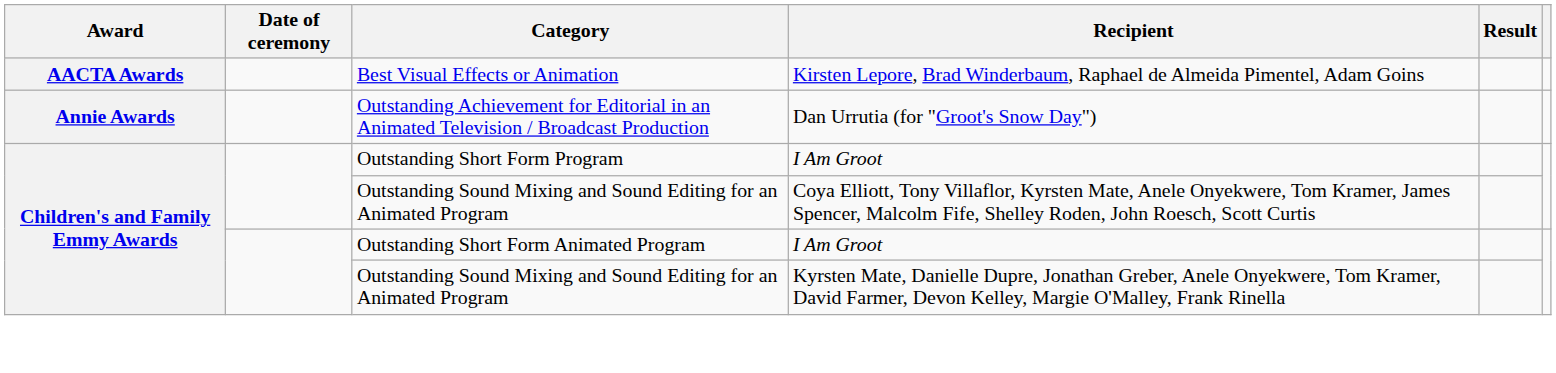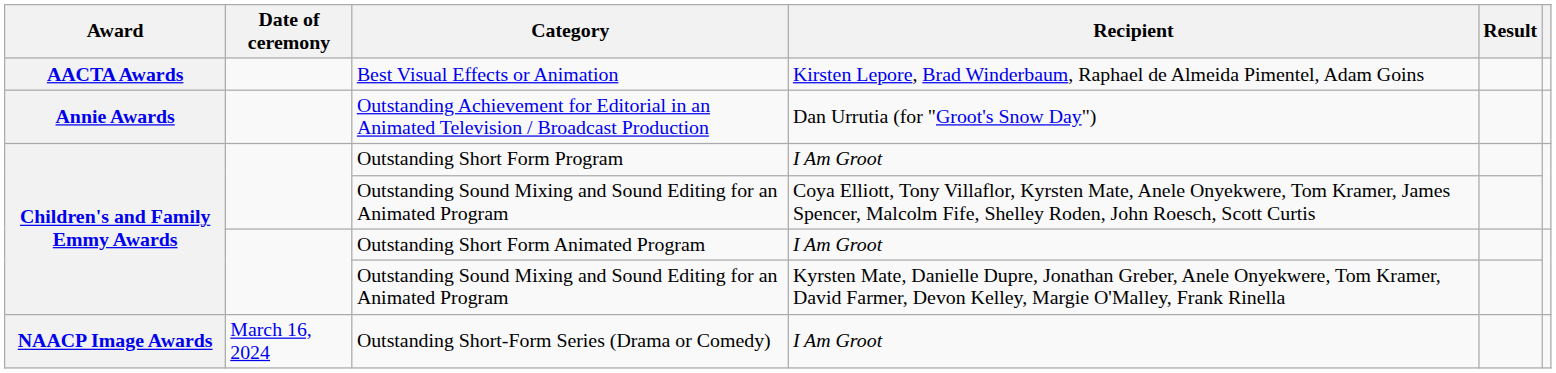+ row: NAACP Image Awards | March 16, 2024 | Outstanding Short-Form Series (Drama or Comedy) | I Am Groot
